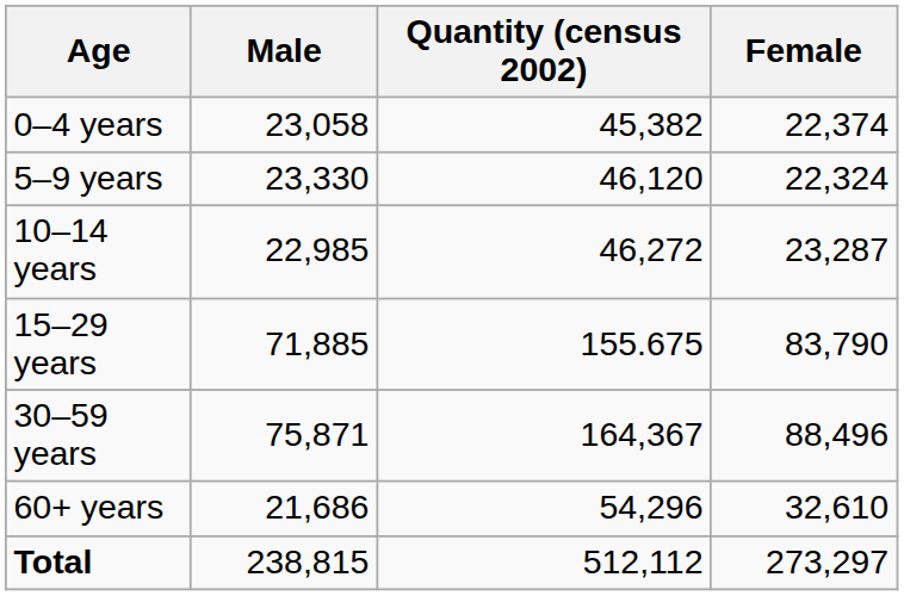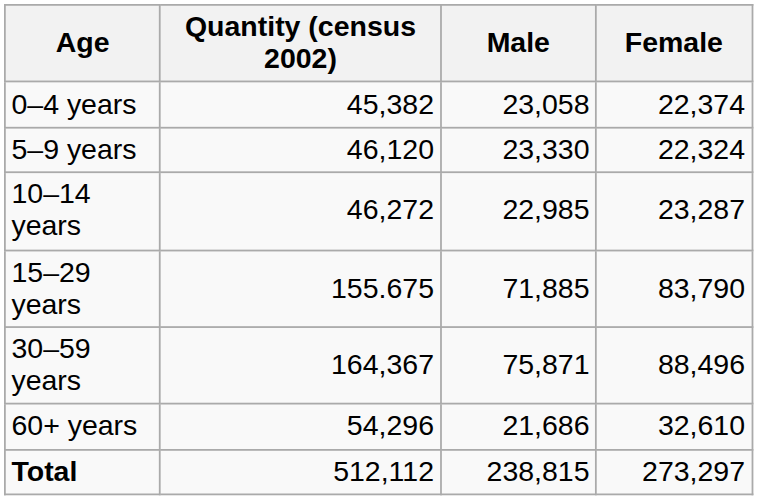columns swapped: Quantity (census 2002) <-> Male
